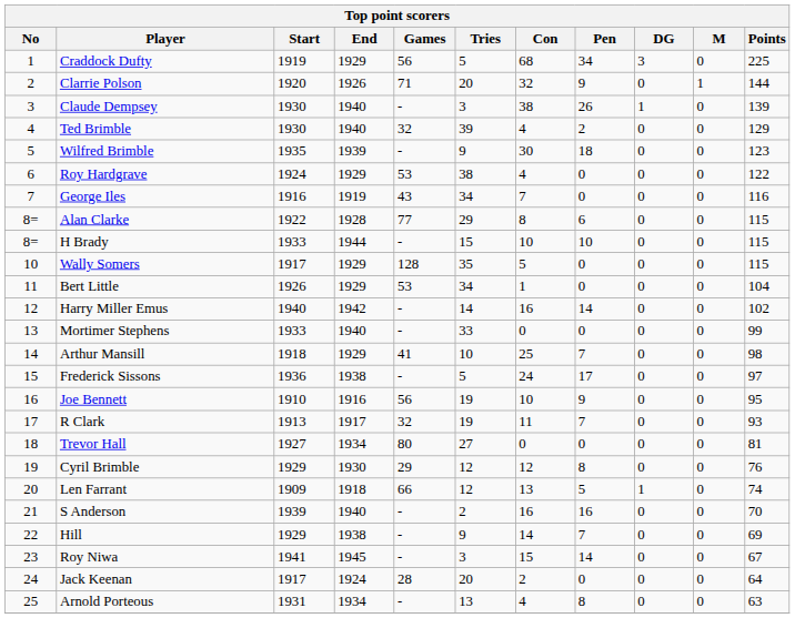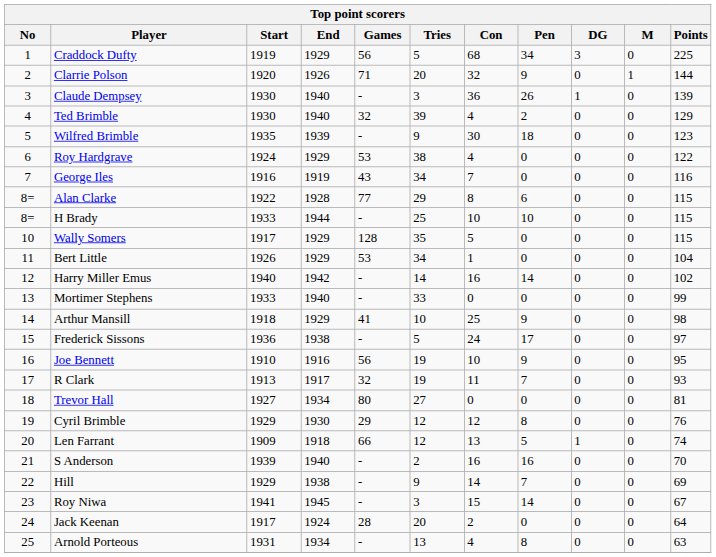Claude Dempsey | Con: 38 -> 36
H Brady | Tries: 15 -> 25
Arthur Mansill | Pen: 7 -> 9
